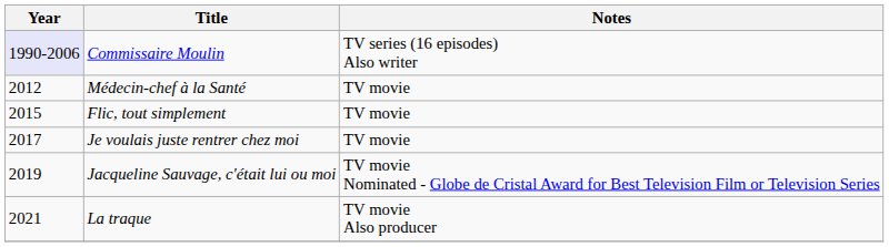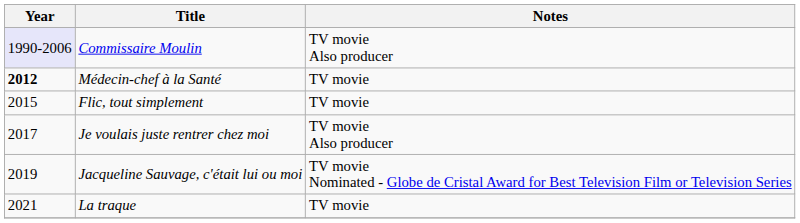Commissaire Moulin | Notes: TV series (16 episodes) Also writer -> TV movie Also producer
Médecin-chef à la Santé | Year: normal -> bold
Je voulais juste rentrer chez moi | Notes: TV movie -> TV movie Also producer
La traque | Notes: TV movie Also producer -> TV movie
